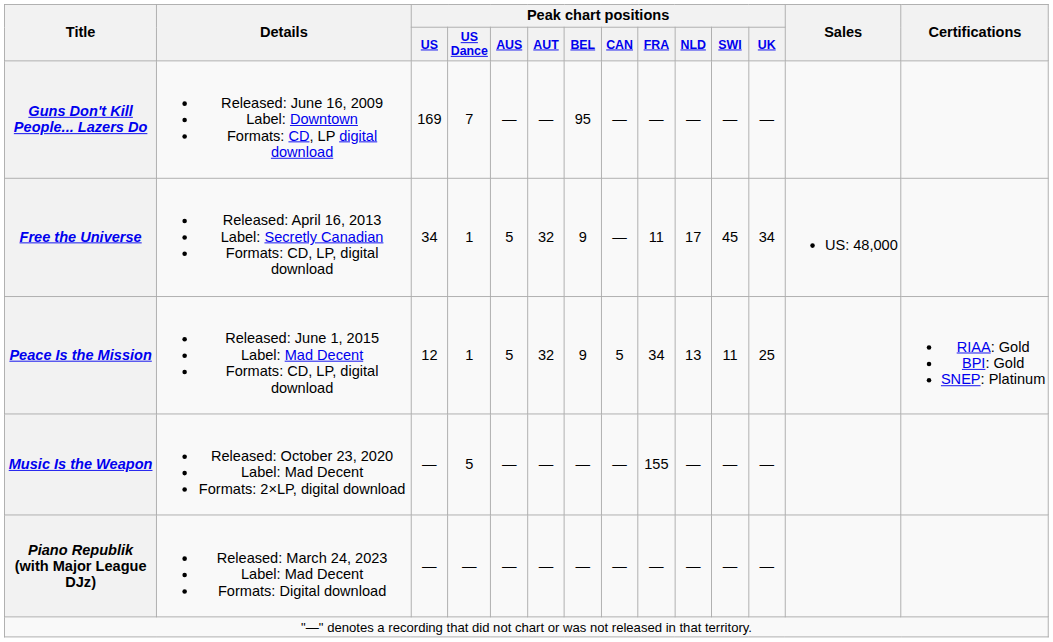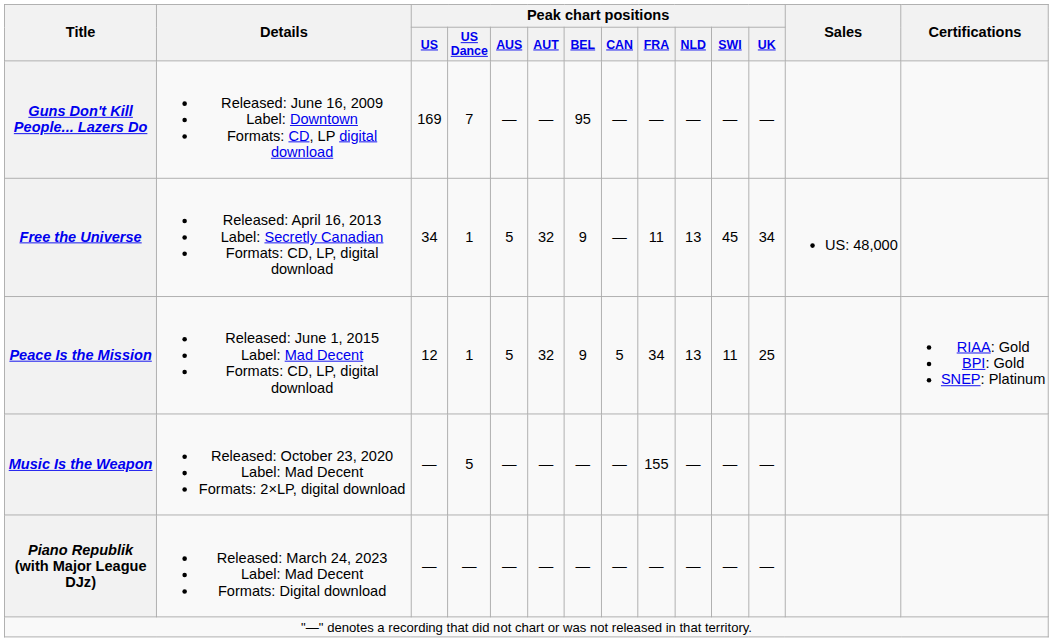Free the Universe | Peak chart positions / NLD: 17 -> 13
